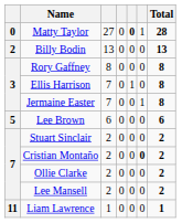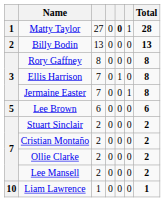Matty Taylor | column 1: 0 -> 1
Cristian Montaño | column 6: bold -> normal
Liam Lawrence | column 1: 11 -> 10
